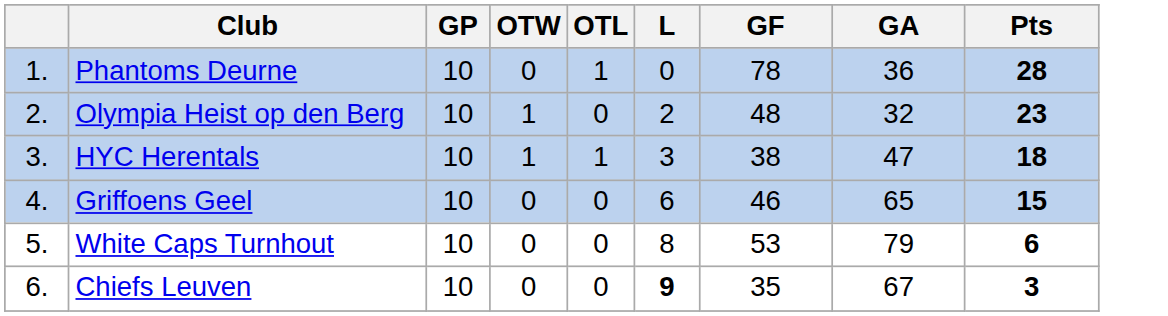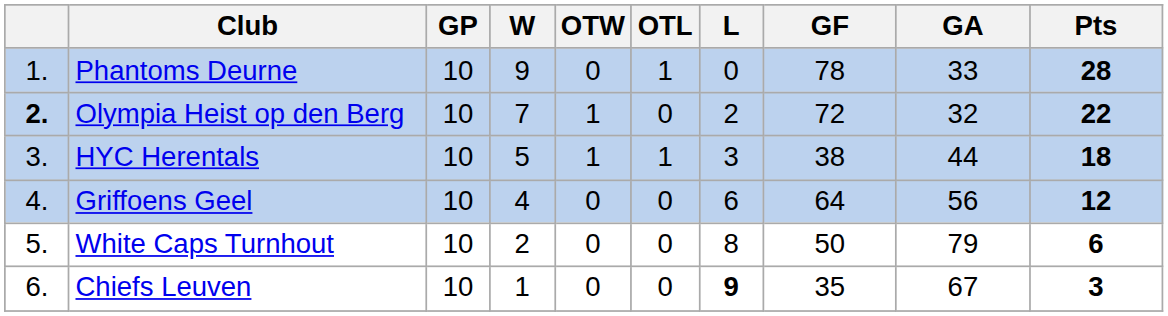+ column: W | 9 | 7 | 5 | 4 | 2 | 1
Phantoms Deurne | GA: 36 -> 33
Olympia Heist op den Berg | column 1: normal -> bold
Olympia Heist op den Berg | GF: 48 -> 72
Olympia Heist op den Berg | Pts: 23 -> 22
HYC Herentals | GA: 47 -> 44
Griffoens Geel | GF: 46 -> 64
Griffoens Geel | GA: 65 -> 56
Griffoens Geel | Pts: 15 -> 12
White Caps Turnhout | GF: 53 -> 50
